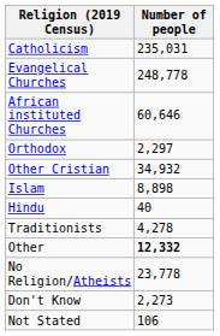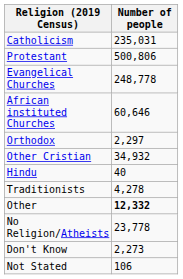+ row: Protestant | 500,806
- row: Islam | 8,898
